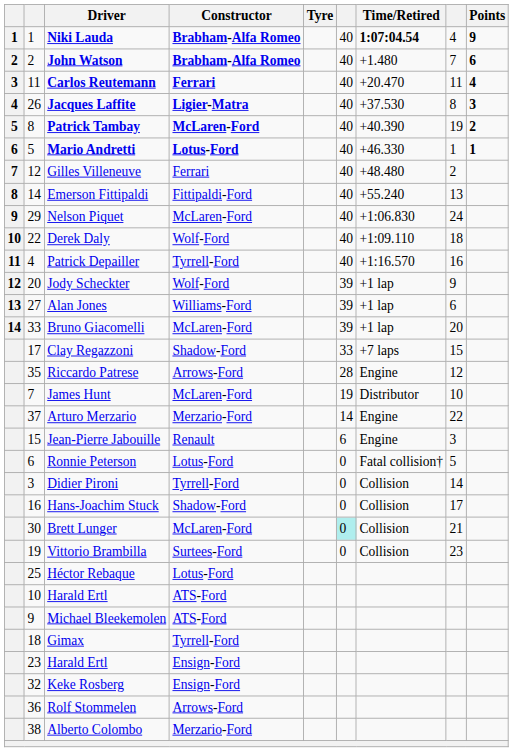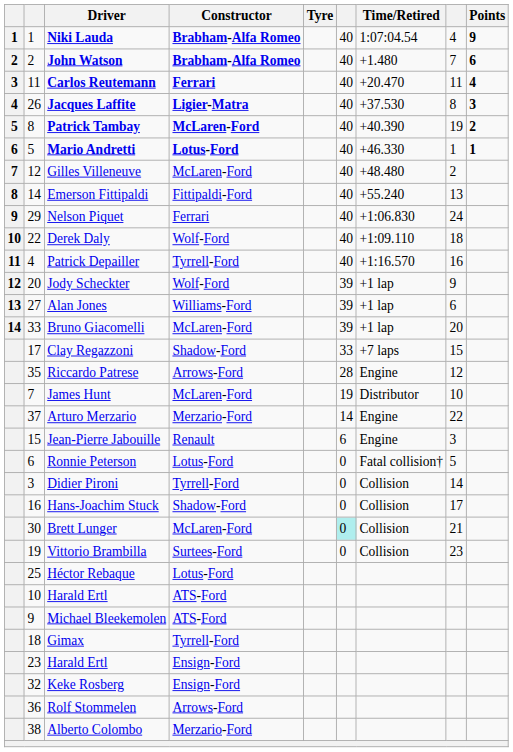Niki Lauda | Time/Retired: bold -> normal
Gilles Villeneuve | Constructor: Ferrari -> McLaren-Ford
Nelson Piquet | Constructor: McLaren-Ford -> Ferrari
